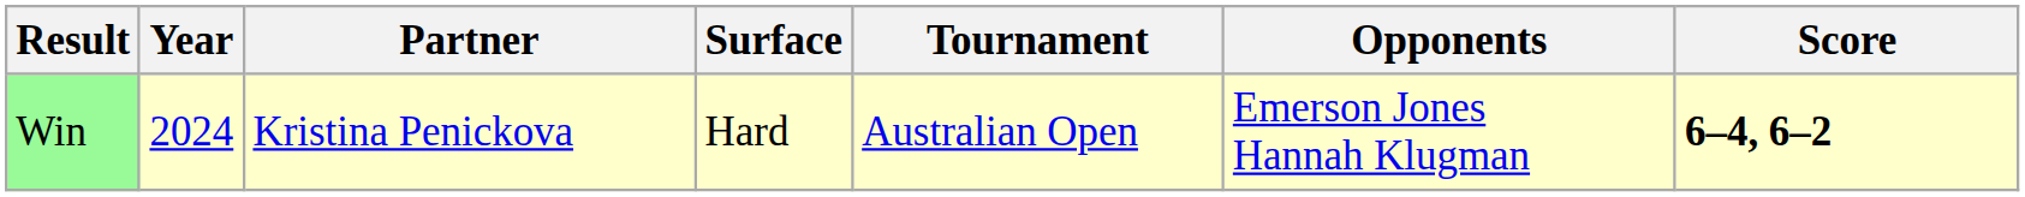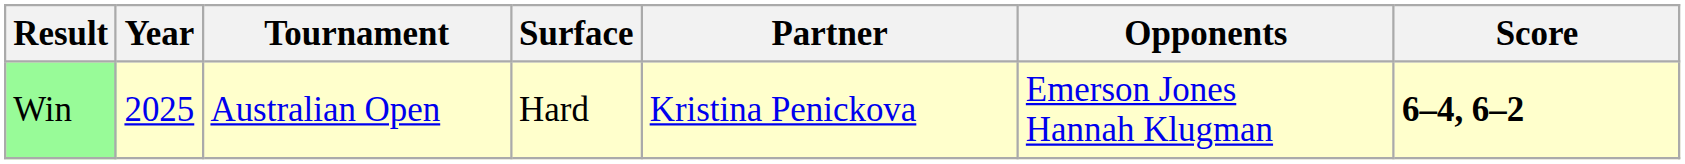columns swapped: Tournament <-> Partner
Win | Year: 2024 -> 2025
